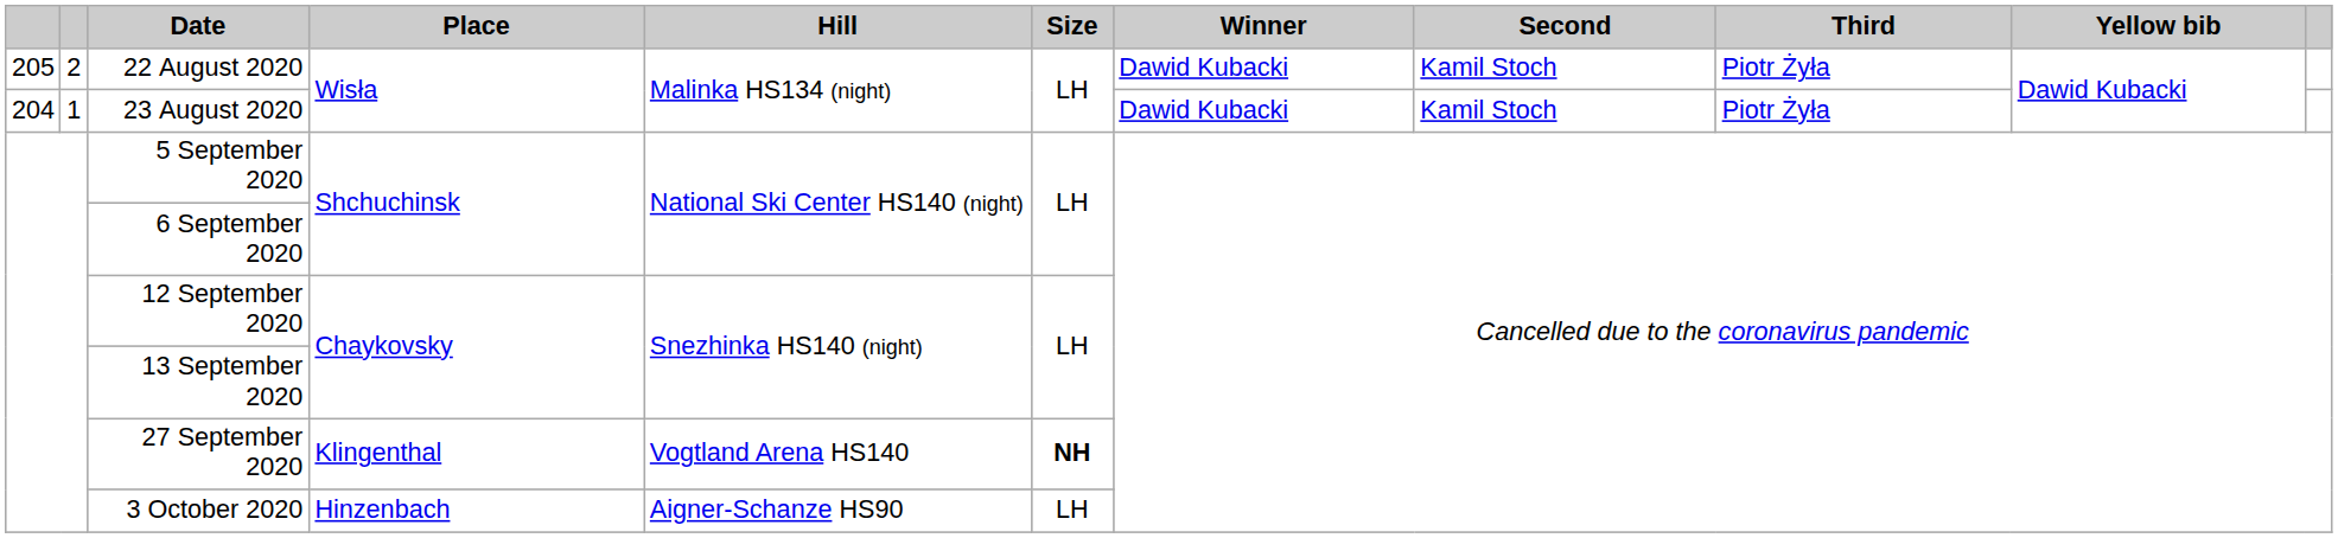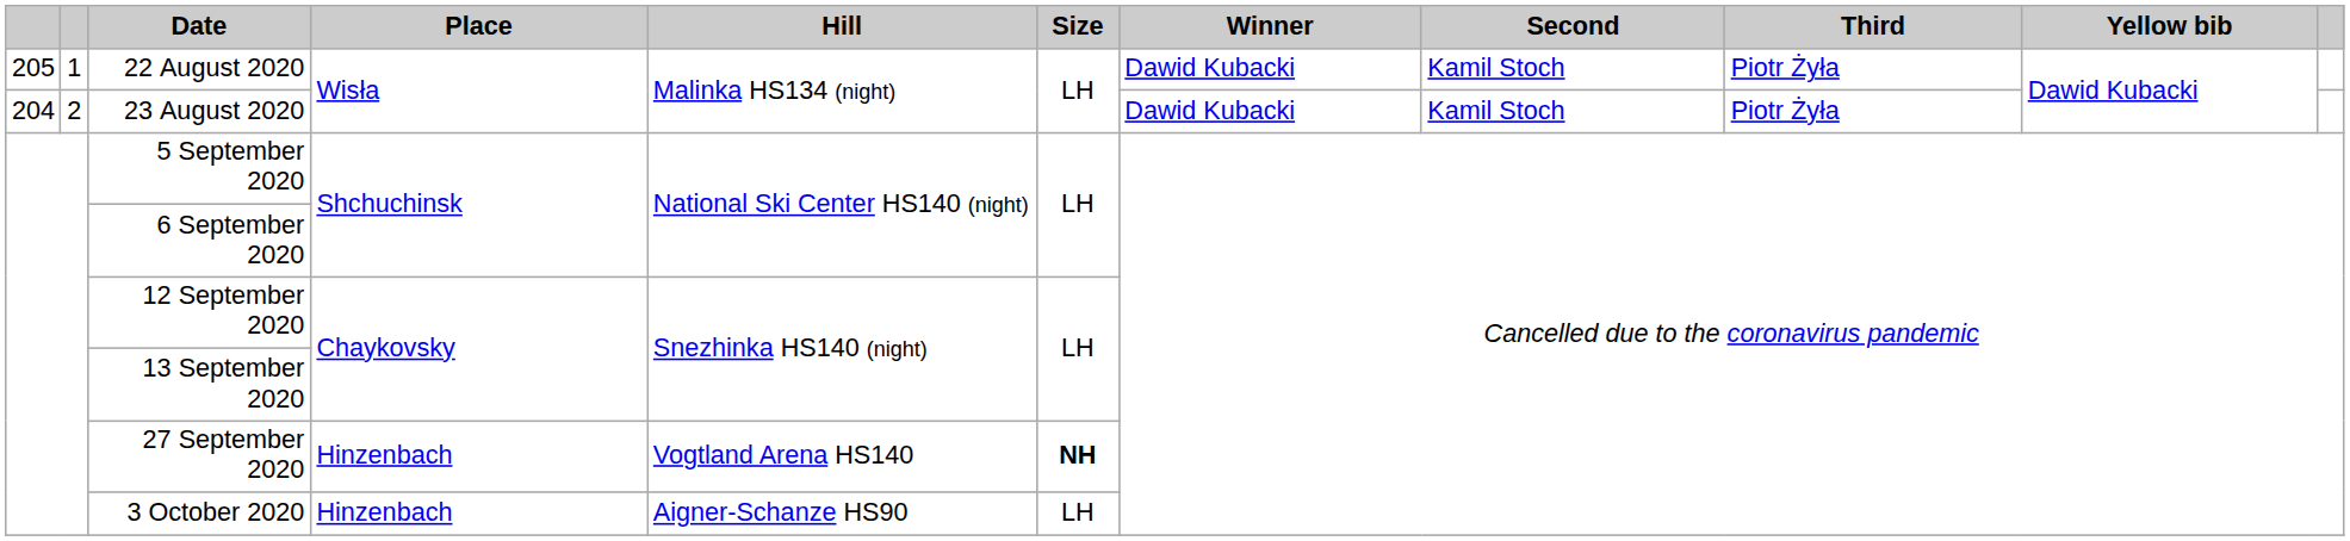22 August 2020 | column 2: 2 -> 1
23 August 2020 | column 2: 1 -> 2
27 September 2020 | Place: Klingenthal -> Hinzenbach
